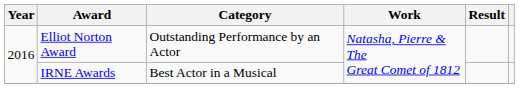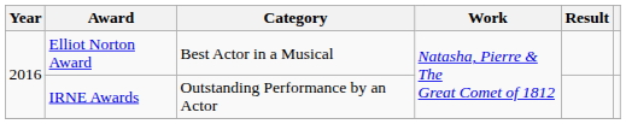Elliot Norton Award | Category: Outstanding Performance by an Actor -> Best Actor in a Musical
IRNE Awards | Category: Best Actor in a Musical -> Outstanding Performance by an Actor
